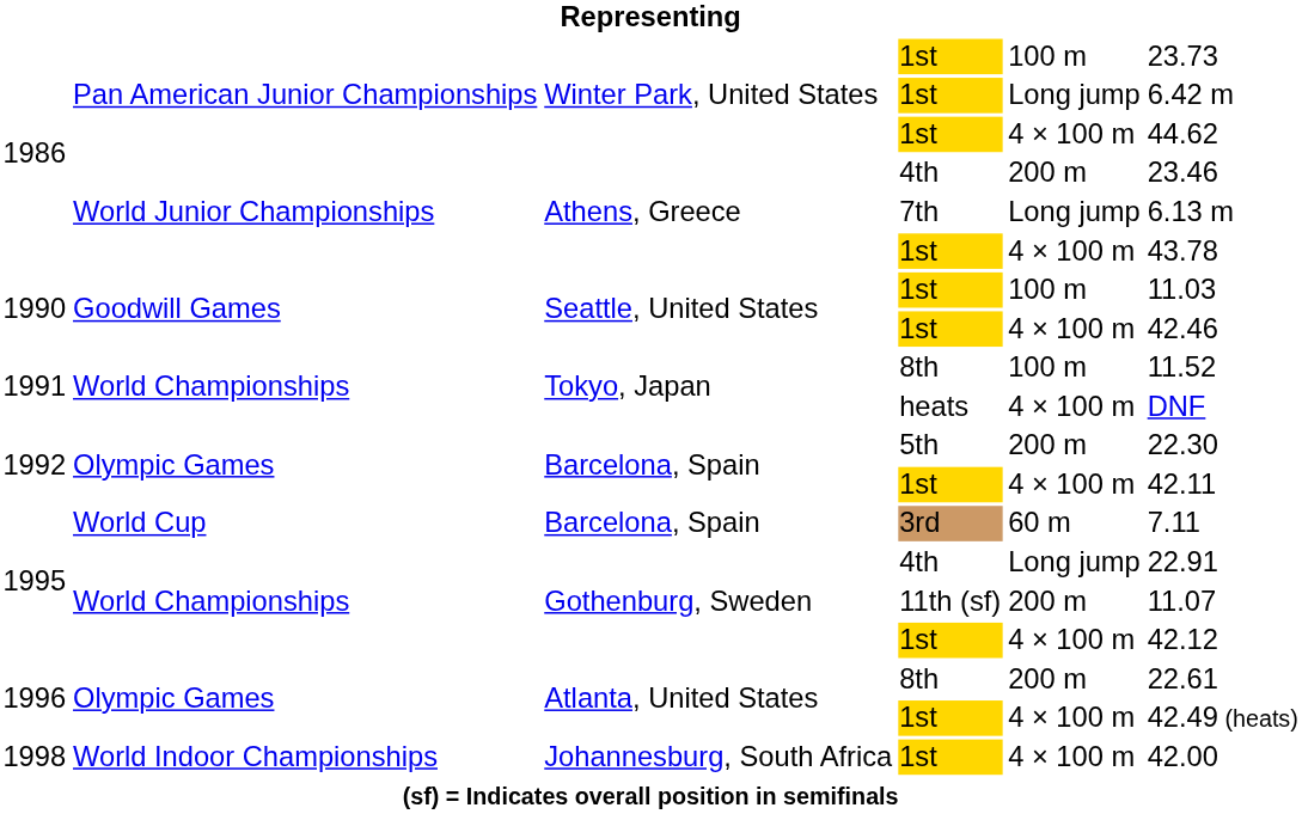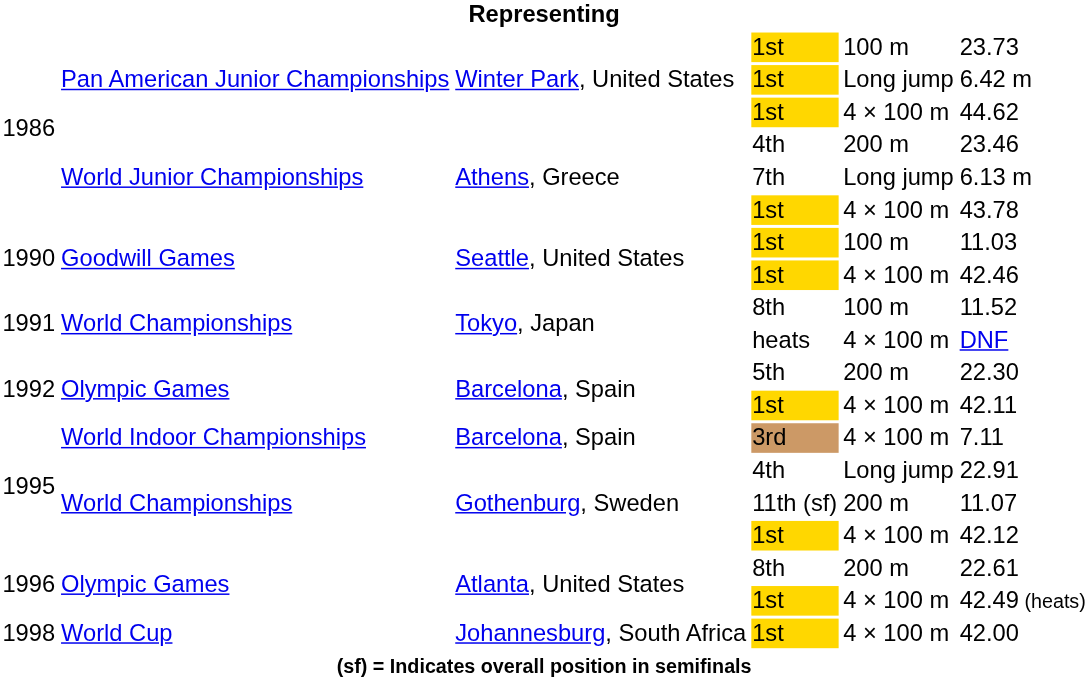Barcelona, Spain / 3rd | column 2: World Cup -> World Indoor Championships
Barcelona, Spain / 3rd | column 5: 60 m -> 4 × 100 m
Johannesburg, South Africa | column 2: World Indoor Championships -> World Cup
